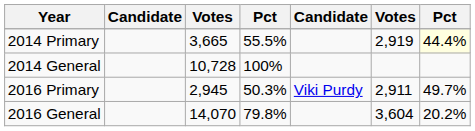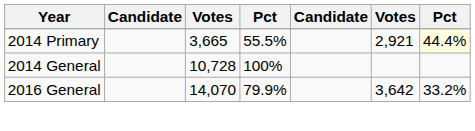2014 Primary | column 6: 2,919 -> 2,921
- row: 2016 Primary | 2,945 | 50.3% | Viki Purdy | 2,911 | 49.7%
2016 General | column 4: 79.8% -> 79.9%
2016 General | column 6: 3,604 -> 3,642
2016 General | column 7: 20.2% -> 33.2%
